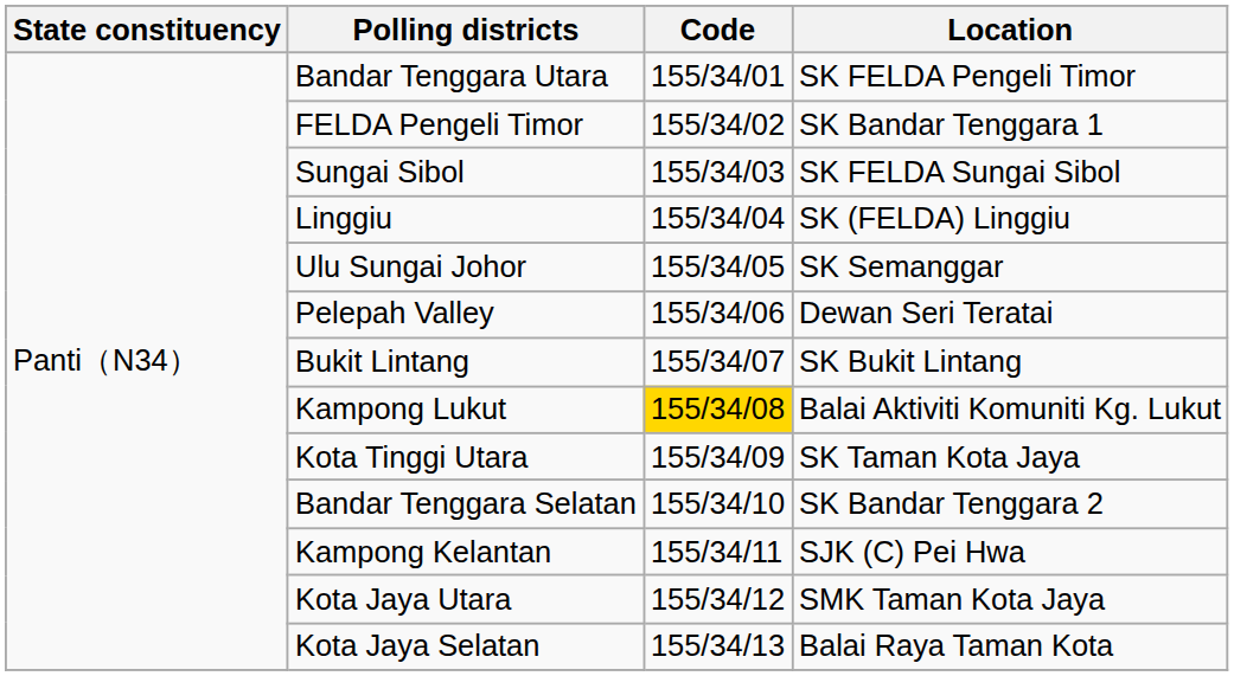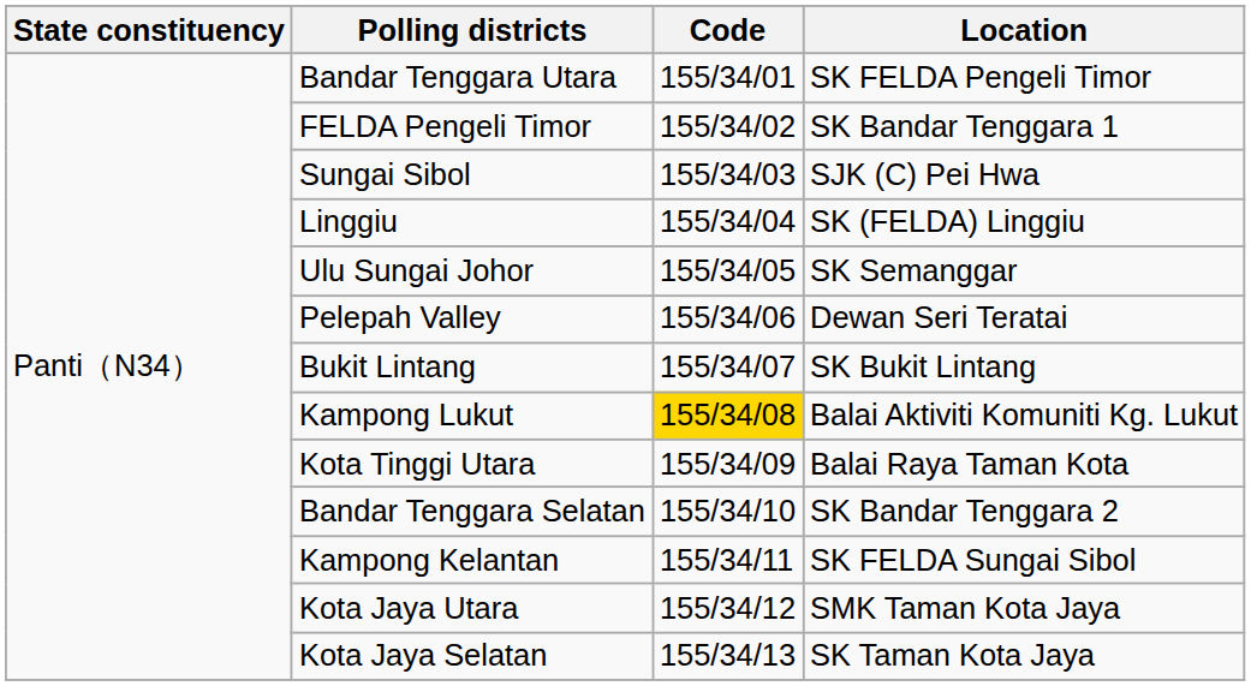Sungai Sibol | Location: SK FELDA Sungai Sibol -> SJK (C) Pei Hwa
Kota Tinggi Utara | Location: SK Taman Kota Jaya -> Balai Raya Taman Kota
Kampong Kelantan | Location: SJK (C) Pei Hwa -> SK FELDA Sungai Sibol
Kota Jaya Selatan | Location: Balai Raya Taman Kota -> SK Taman Kota Jaya
